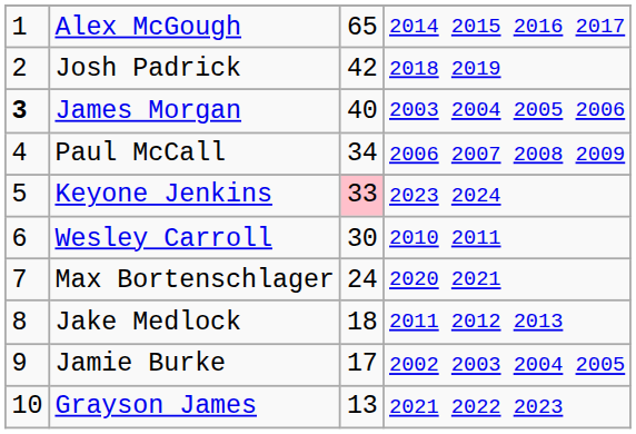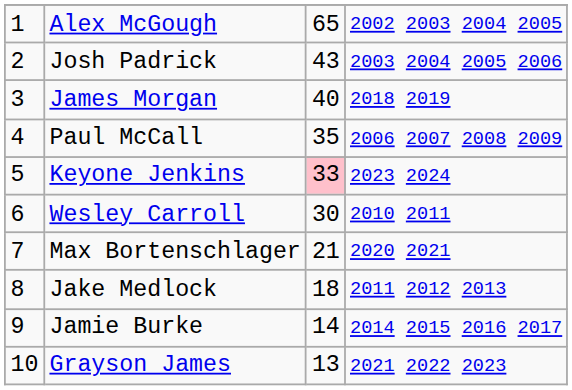Alex McGough | column 4: 2014 2015 2016 2017 -> 2002 2003 2004 2005
Josh Padrick | column 3: 42 -> 43
Josh Padrick | column 4: 2018 2019 -> 2003 2004 2005 2006
James Morgan | column 1: bold -> normal
James Morgan | column 4: 2003 2004 2005 2006 -> 2018 2019
Paul McCall | column 3: 34 -> 35
Max Bortenschlager | column 3: 24 -> 21
Jamie Burke | column 3: 17 -> 14
Jamie Burke | column 4: 2002 2003 2004 2005 -> 2014 2015 2016 2017
